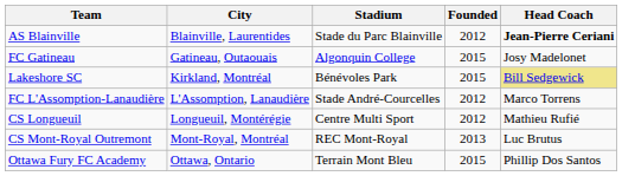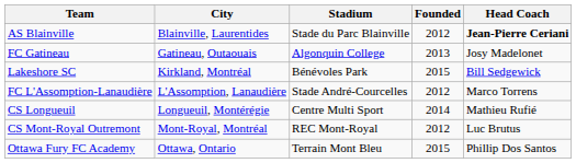FC Gatineau | Founded: 2015 -> 2013
Lakeshore SC | Head Coach: khaki background -> no background
CS Longueuil | Founded: 2012 -> 2014
CS Mont-Royal Outremont | Founded: 2013 -> 2012
